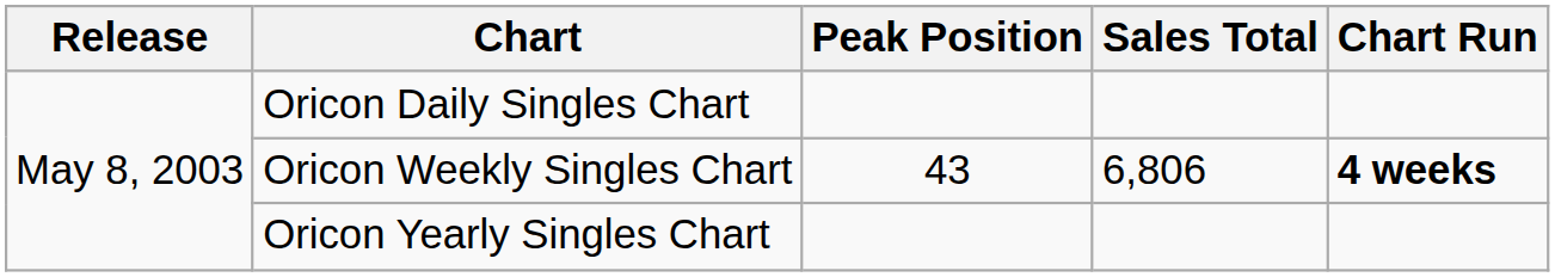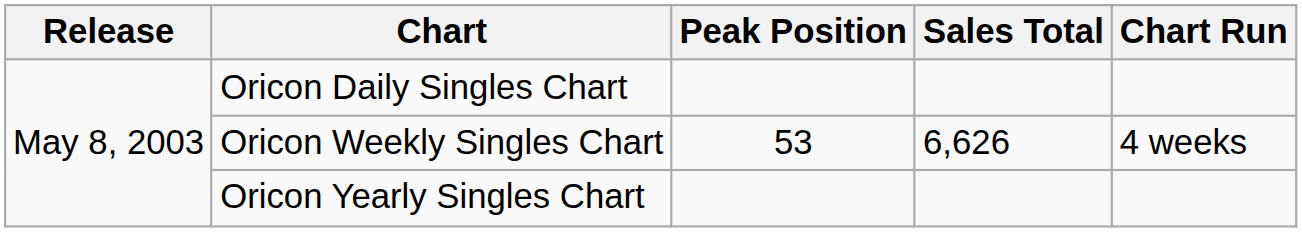Oricon Weekly Singles Chart | Peak Position: 43 -> 53
Oricon Weekly Singles Chart | Sales Total: 6,806 -> 6,626
Oricon Weekly Singles Chart | Chart Run: bold -> normal
